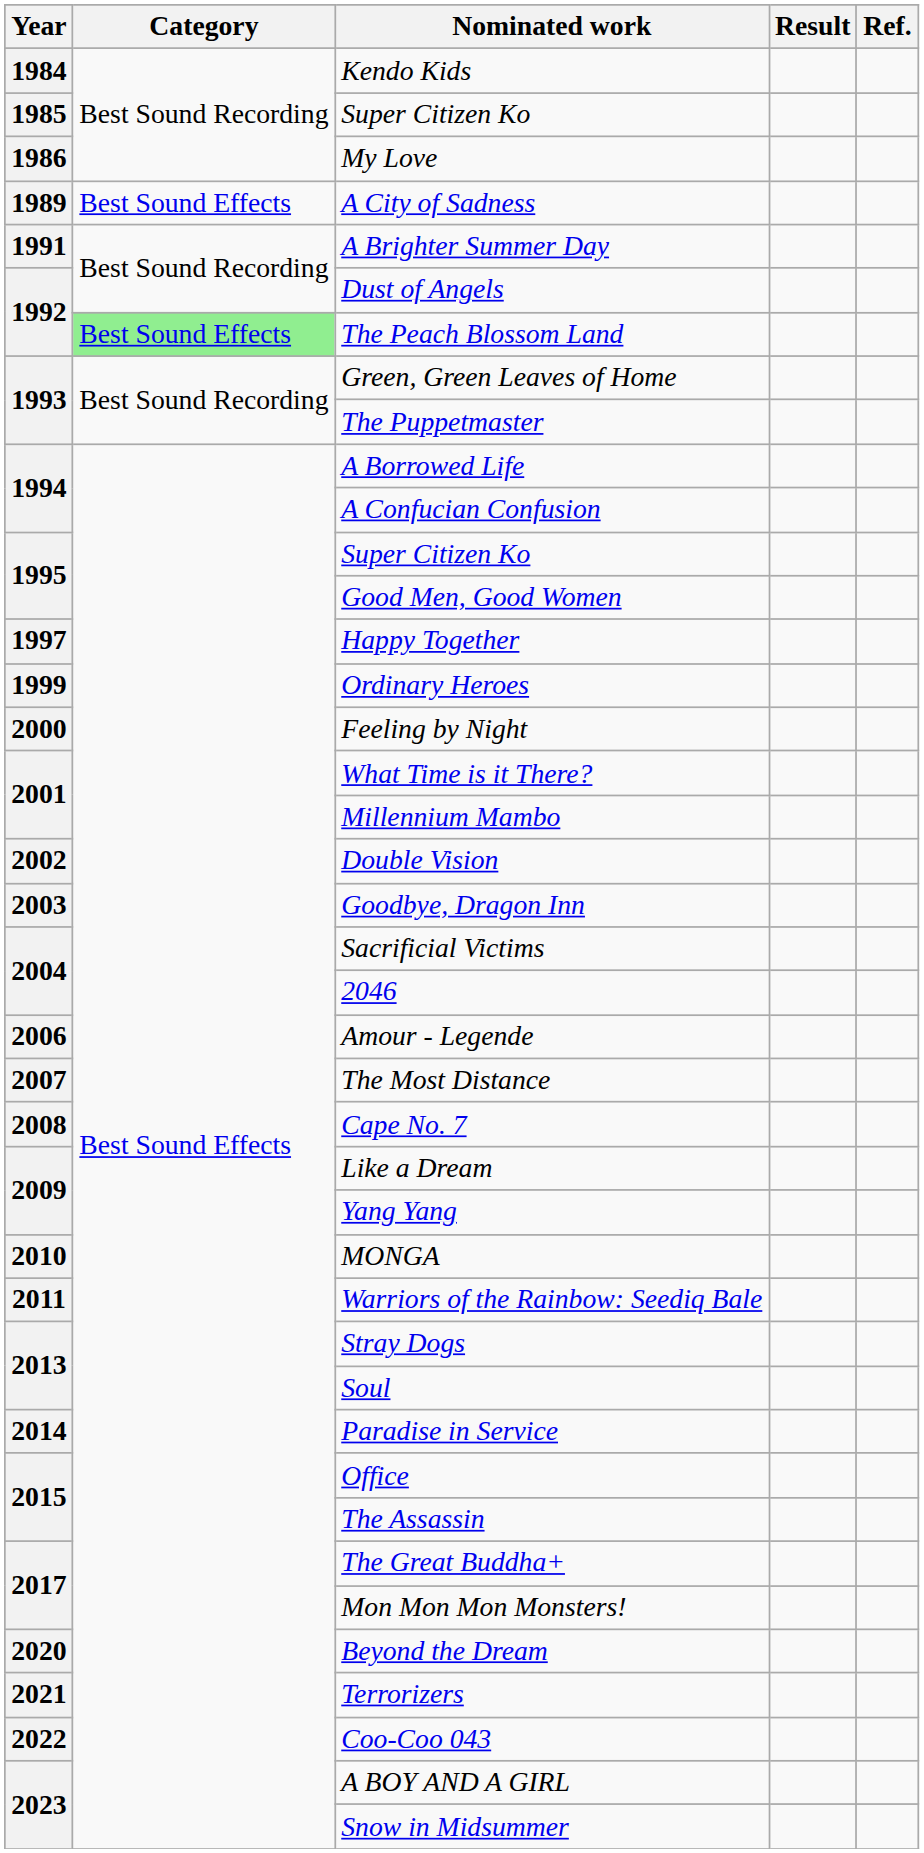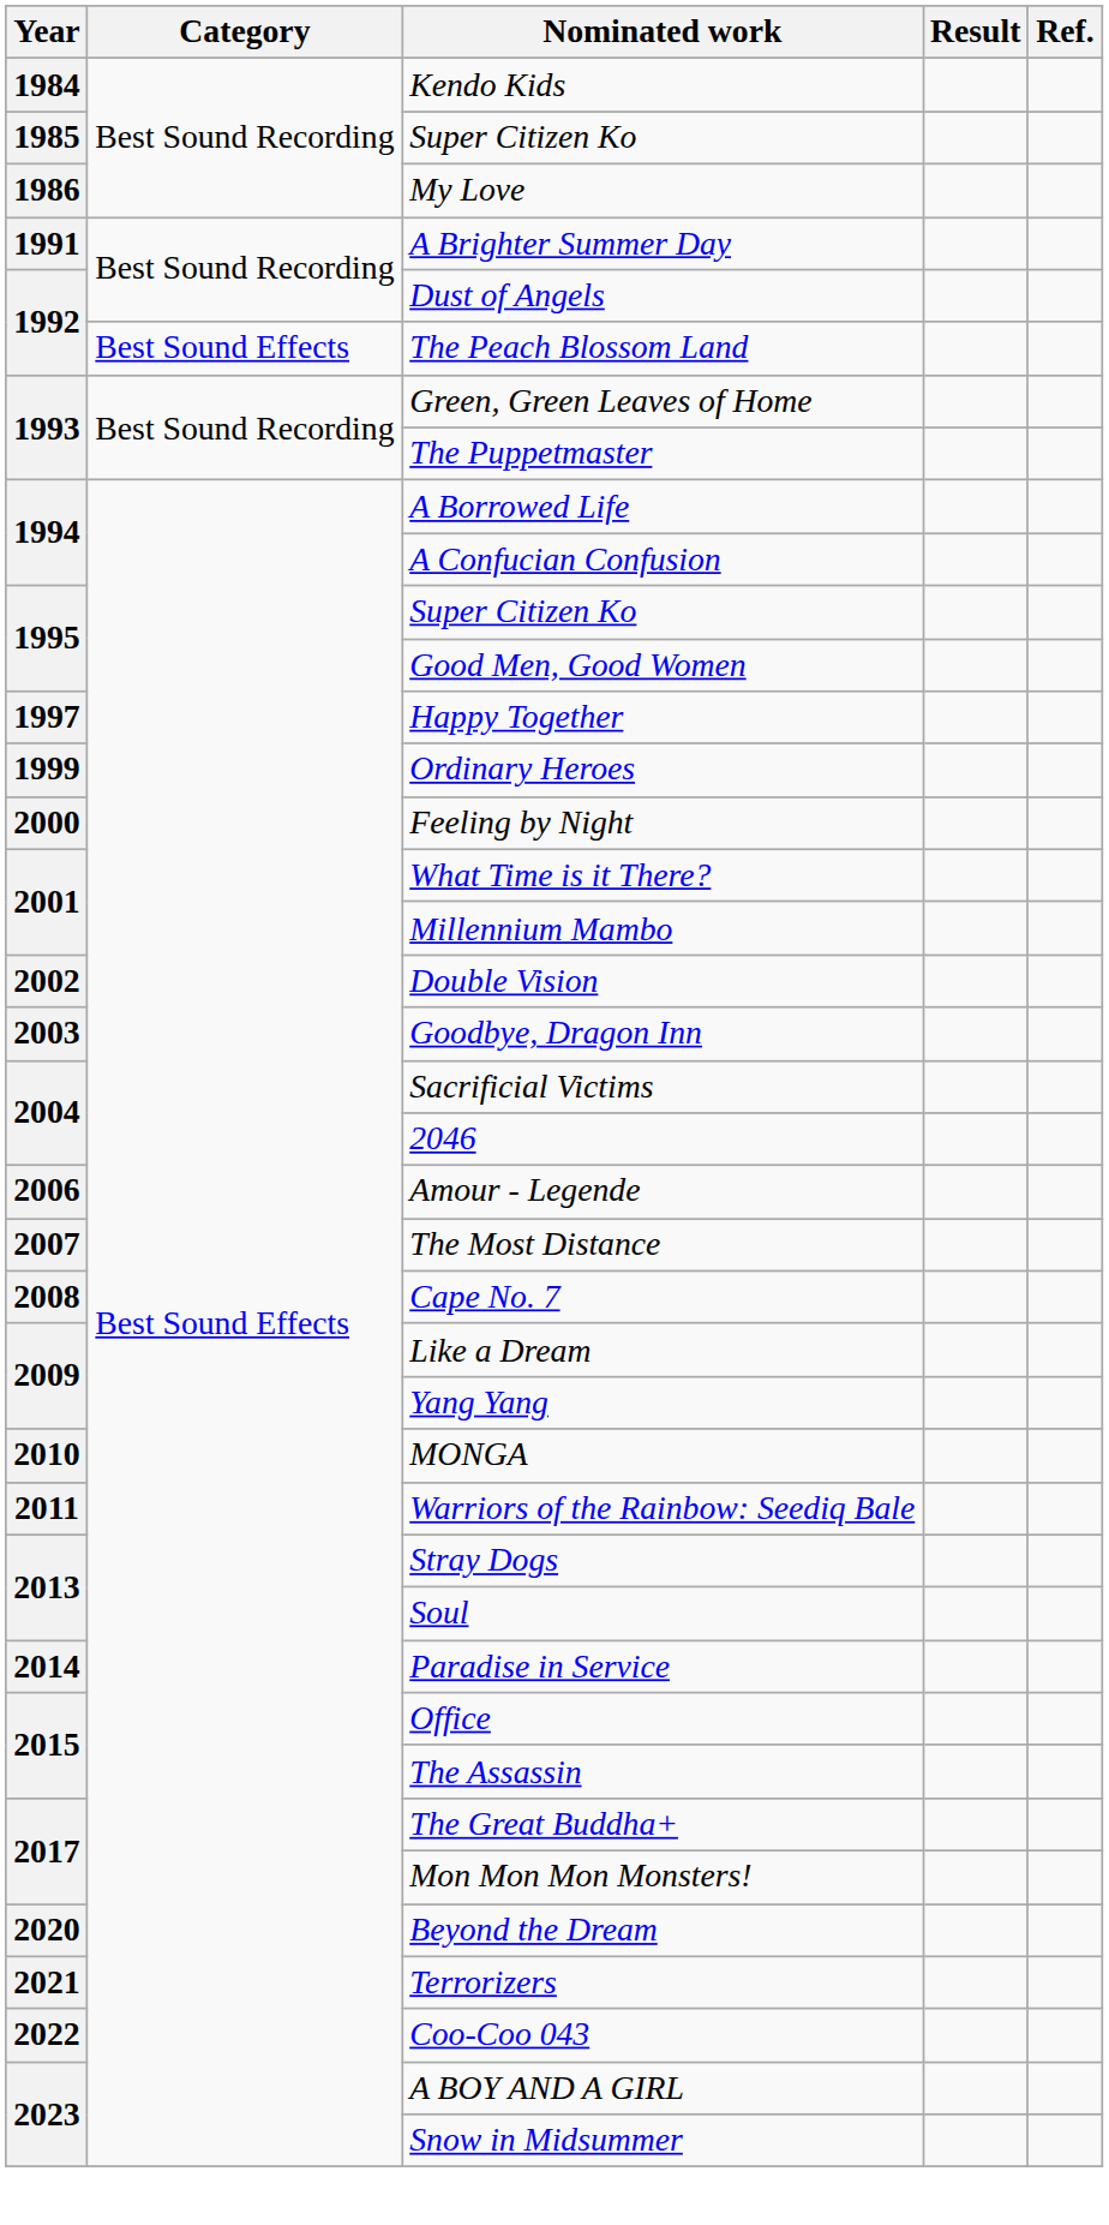- row: 1989 | Best Sound Effects | A City of Sadness
The Peach Blossom Land | Category: lightgreen background -> no background
